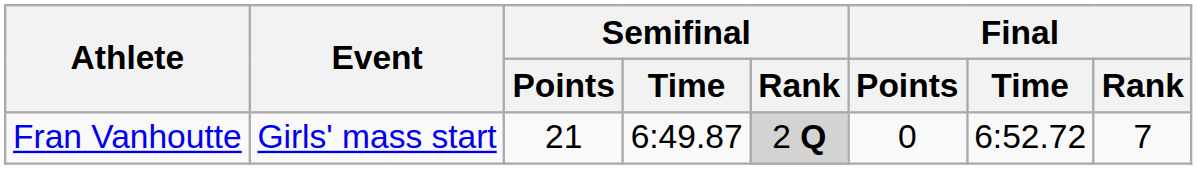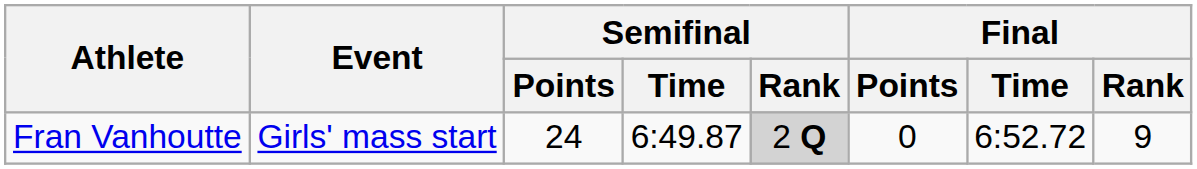Fran Vanhoutte | Semifinal / Points: 21 -> 24
Fran Vanhoutte | Final / Rank: 7 -> 9
